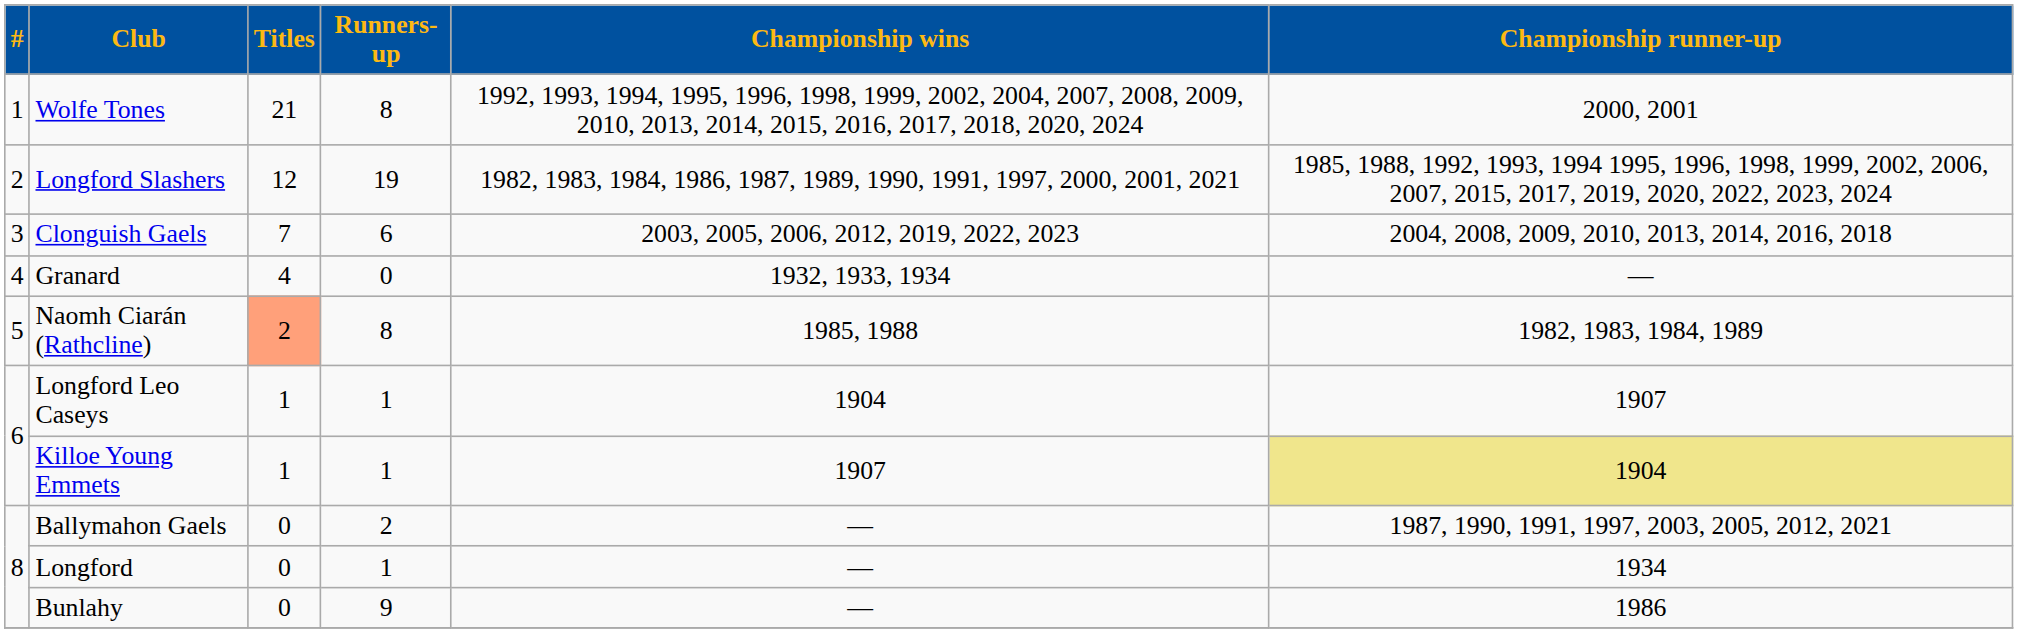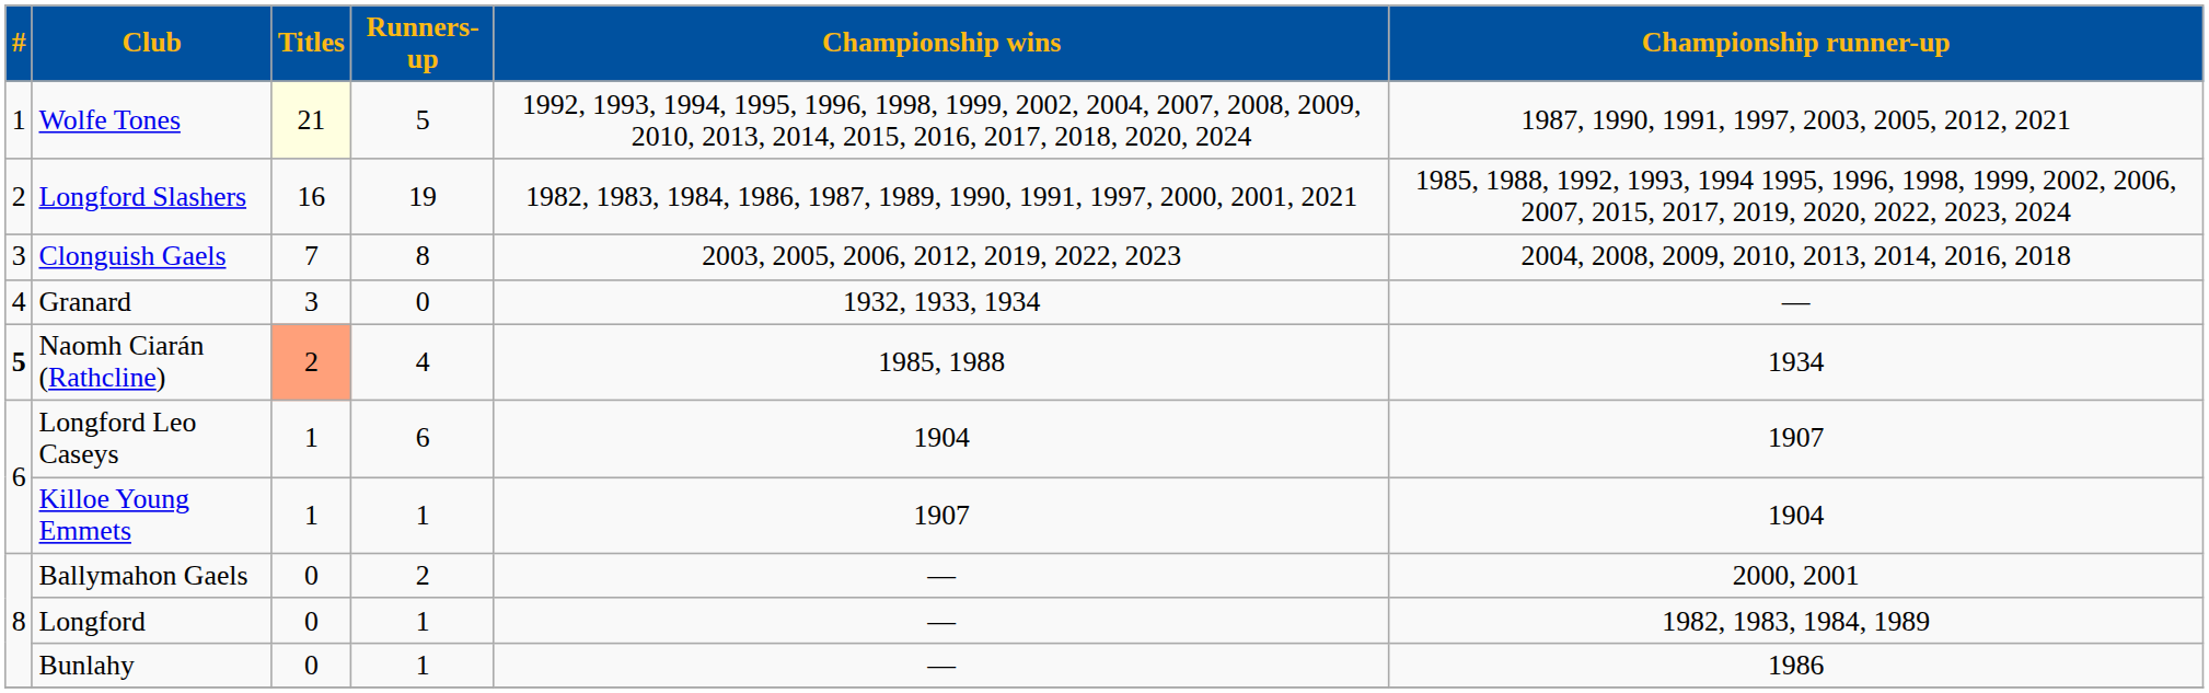Wolfe Tones | Titles: no background -> lightyellow background
Wolfe Tones | Runners-up: 8 -> 5
Wolfe Tones | Championship runner-up: 2000, 2001 -> 1987, 1990, 1991, 1997, 2003, 2005, 2012, 2021
Longford Slashers | Titles: 12 -> 16
Clonguish Gaels | Runners-up: 6 -> 8
Granard | Titles: 4 -> 3
Naomh Ciarán (Rathcline) | #: normal -> bold
Naomh Ciarán (Rathcline) | Runners-up: 8 -> 4
Naomh Ciarán (Rathcline) | Championship runner-up: 1982, 1983, 1984, 1989 -> 1934
Longford Leo Caseys | Runners-up: 1 -> 6
Killoe Young Emmets | Championship runner-up: khaki background -> no background
Ballymahon Gaels | Championship runner-up: 1987, 1990, 1991, 1997, 2003, 2005, 2012, 2021 -> 2000, 2001
Longford | Championship runner-up: 1934 -> 1982, 1983, 1984, 1989
Bunlahy | Runners-up: 9 -> 1
